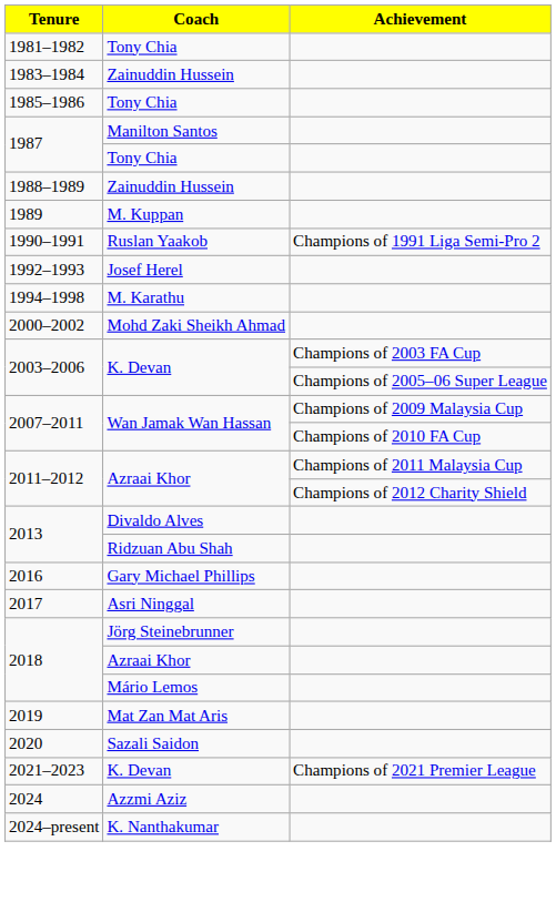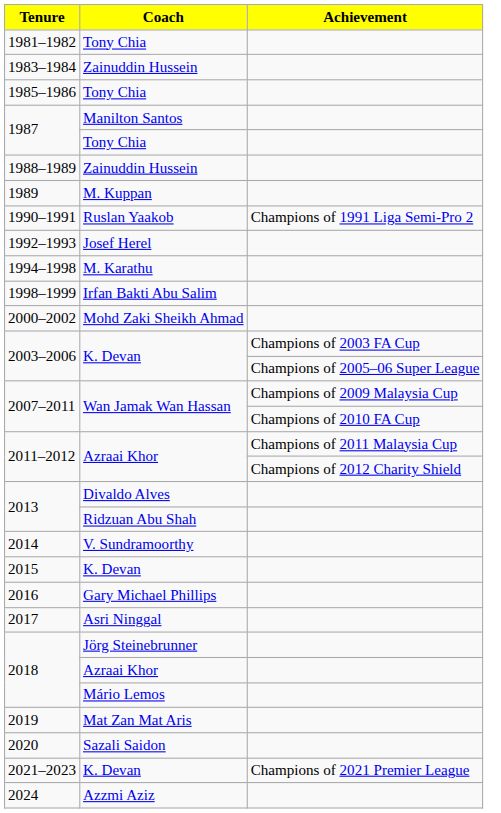+ row: 1998–1999 | Irfan Bakti Abu Salim
+ row: 2014 | V. Sundramoorthy
+ row: 2015 | K. Devan
- row: 2024–present | K. Nanthakumar
